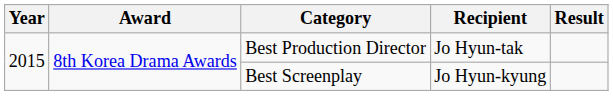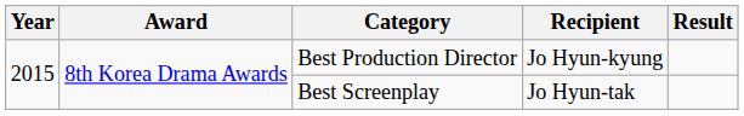Best Production Director | Recipient: Jo Hyun-tak -> Jo Hyun-kyung
Best Screenplay | Recipient: Jo Hyun-kyung -> Jo Hyun-tak
